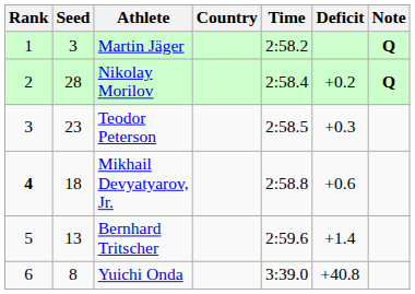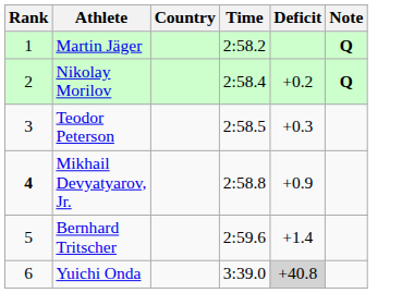- column: Seed | 3 | 28 | 23 | 18 | 13 | 8
Mikhail Devyatyarov, Jr. | Deficit: +0.6 -> +0.9
Yuichi Onda | Deficit: no background -> lightgrey background
